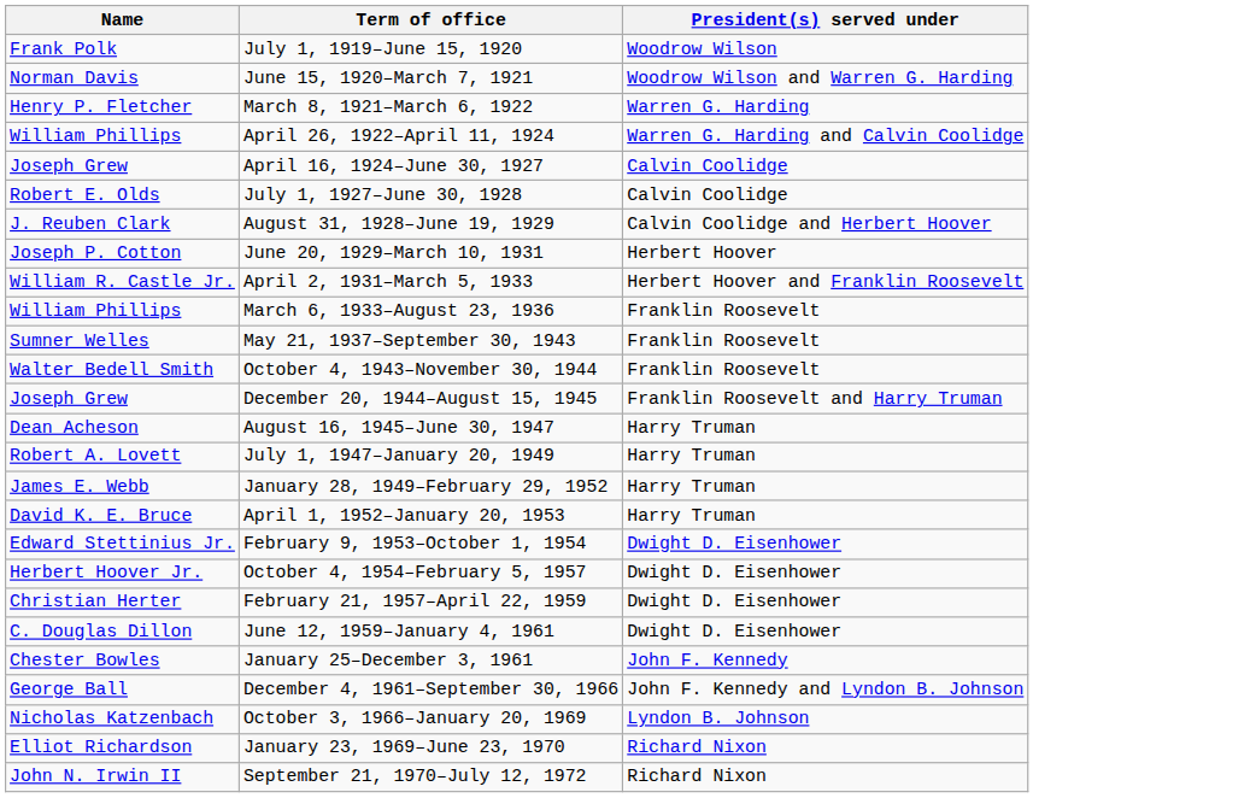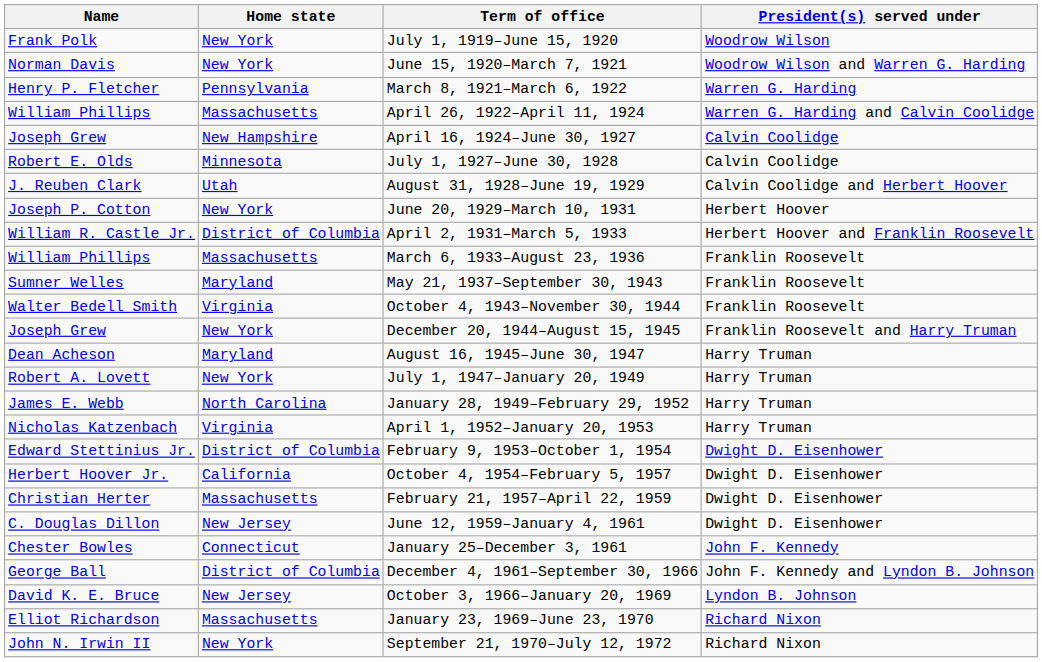+ column: Home state | New York | New York | Pennsylvania | Massachusetts | New Hampshire | Minnesota | Utah | New York | District of Columbia | Massachusetts | Maryland | Virginia | New York | Maryland | New York | North Carolina | Virginia | District of Columbia | California | Massachusetts | New Jersey | Connecticut | District of Columbia | New Jersey | Massachusetts | New York
April 1, 1952–January 20, 1953 | Name: David K. E. Bruce -> Nicholas Katzenbach
October 3, 1966–January 20, 1969 | Name: Nicholas Katzenbach -> David K. E. Bruce
